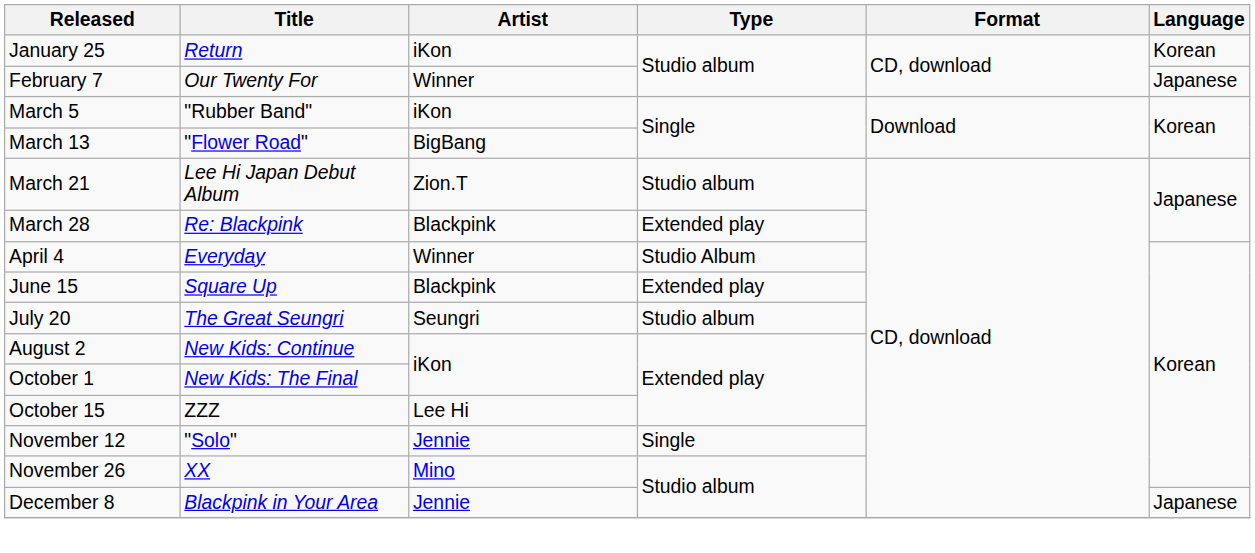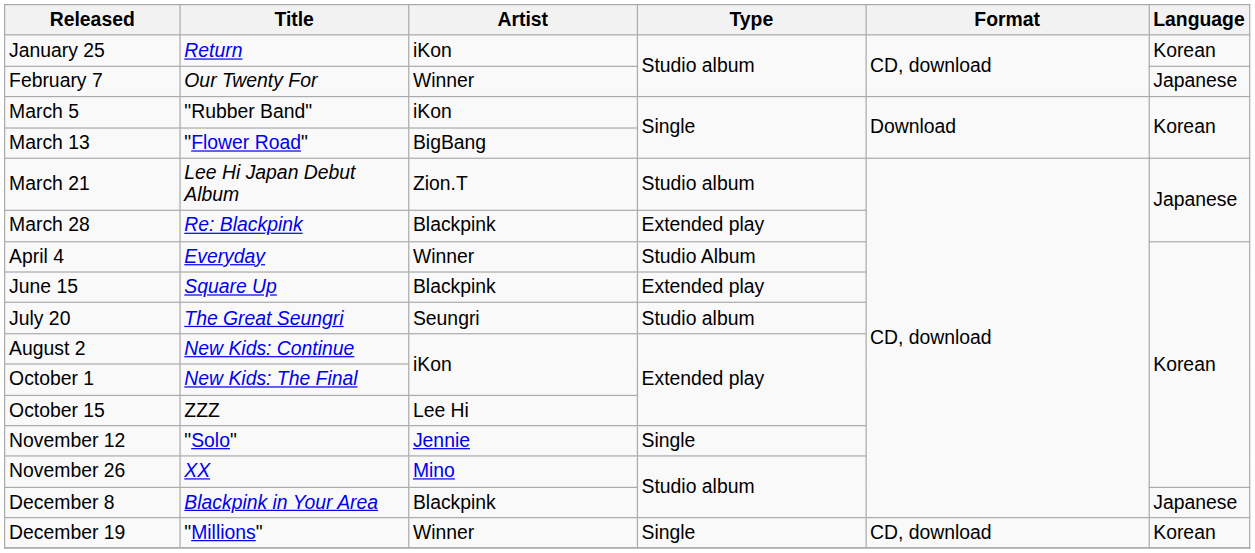December 8 | Artist: Jennie -> Blackpink
+ row: December 19 | "Millions" | Winner | Single | CD, download | Korean
